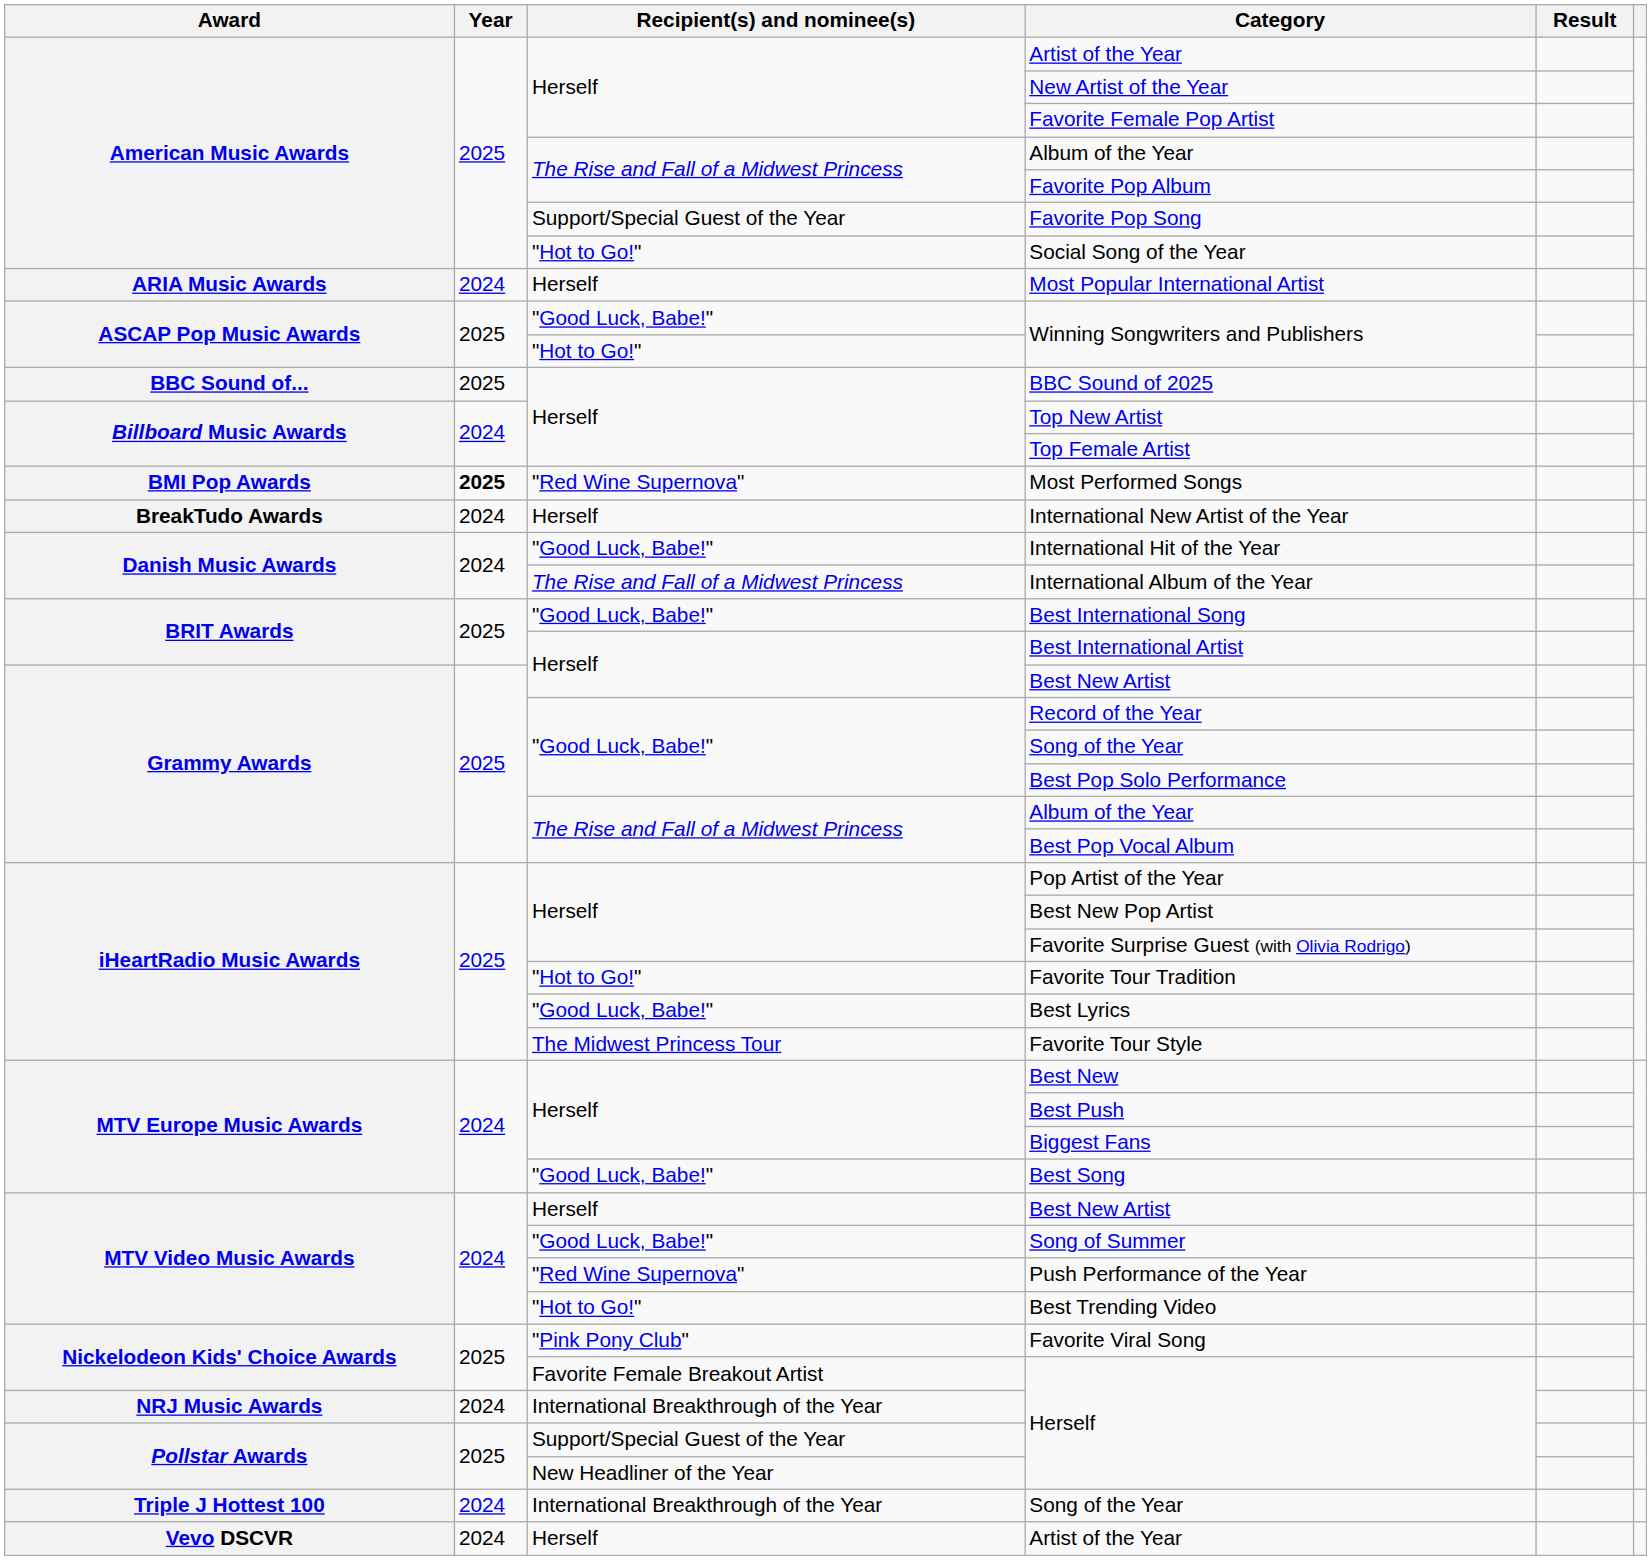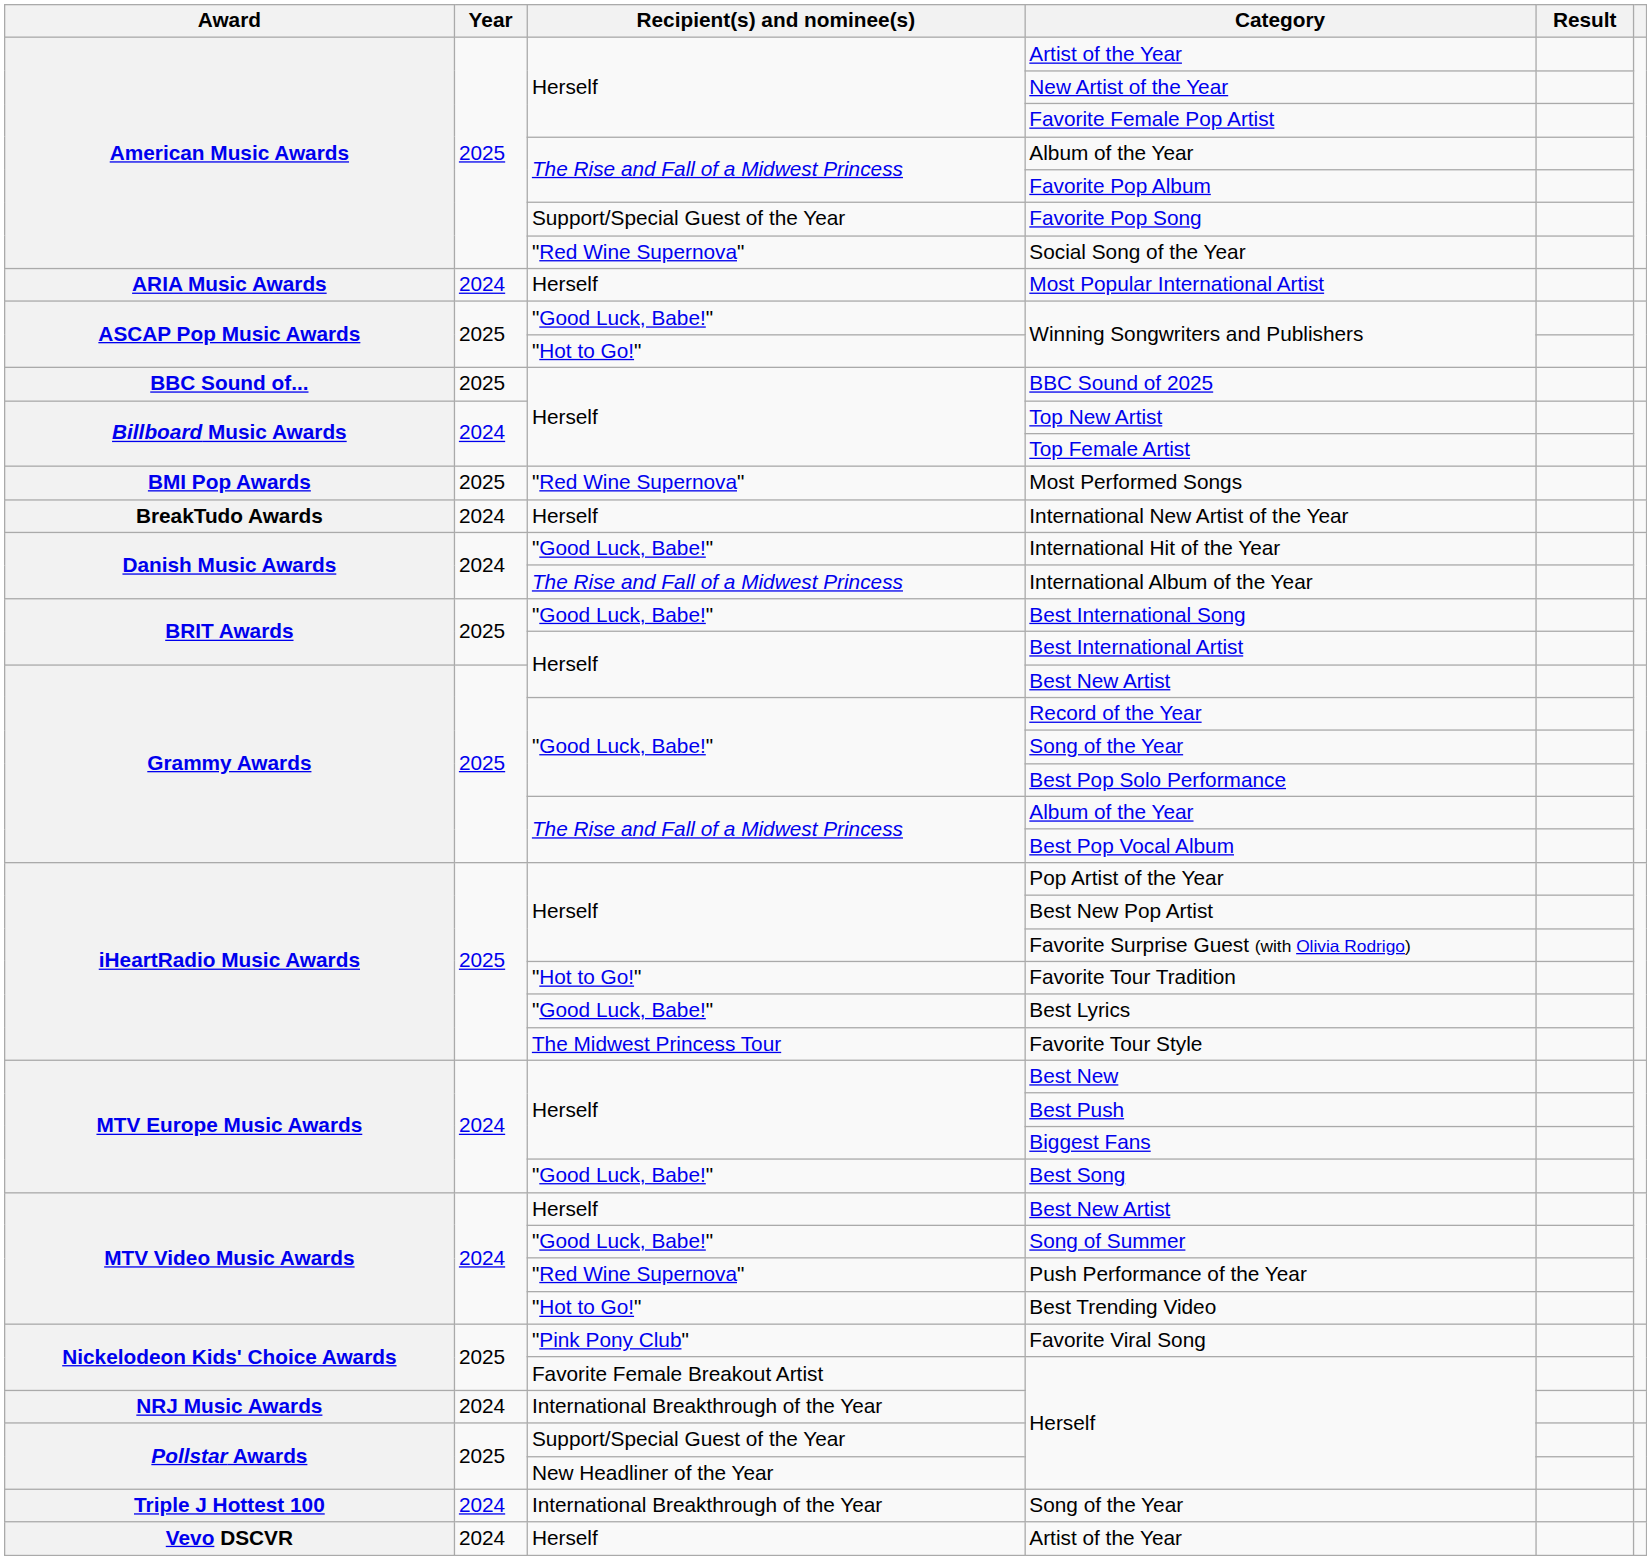Social Song of the Year | Recipient(s) and nominee(s): "Hot to Go!" -> "Red Wine Supernova"
Most Performed Songs | Year: bold -> normal
